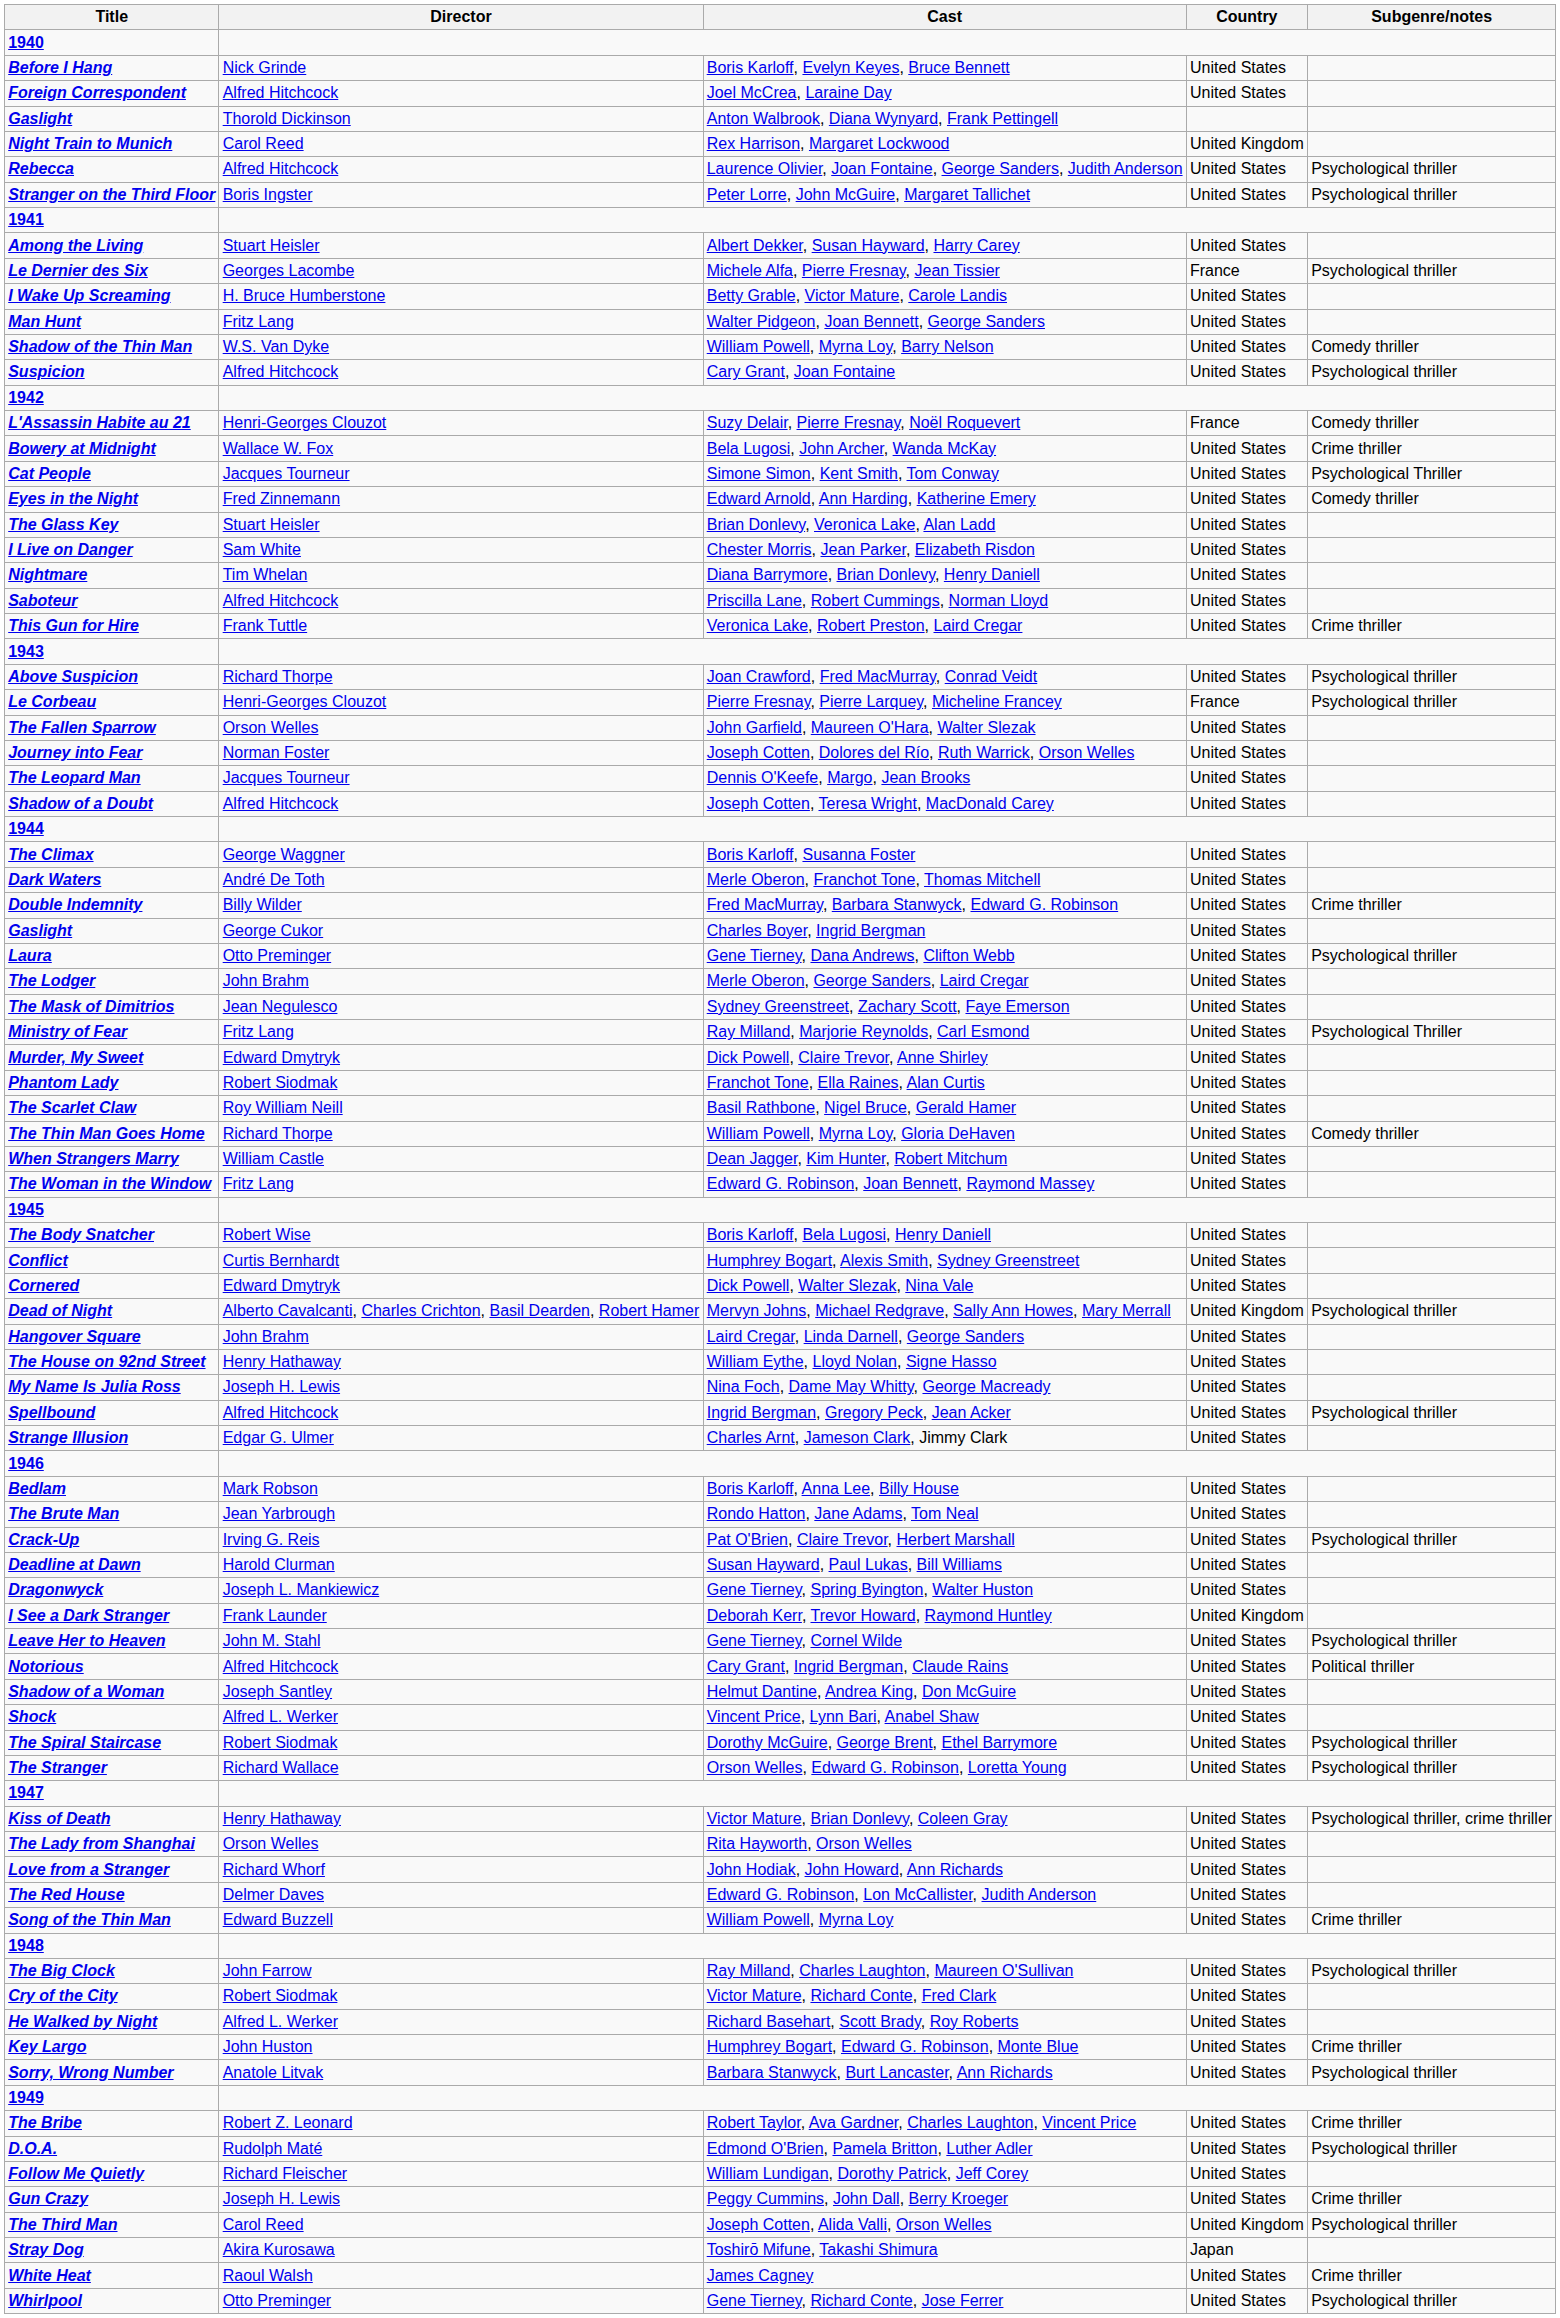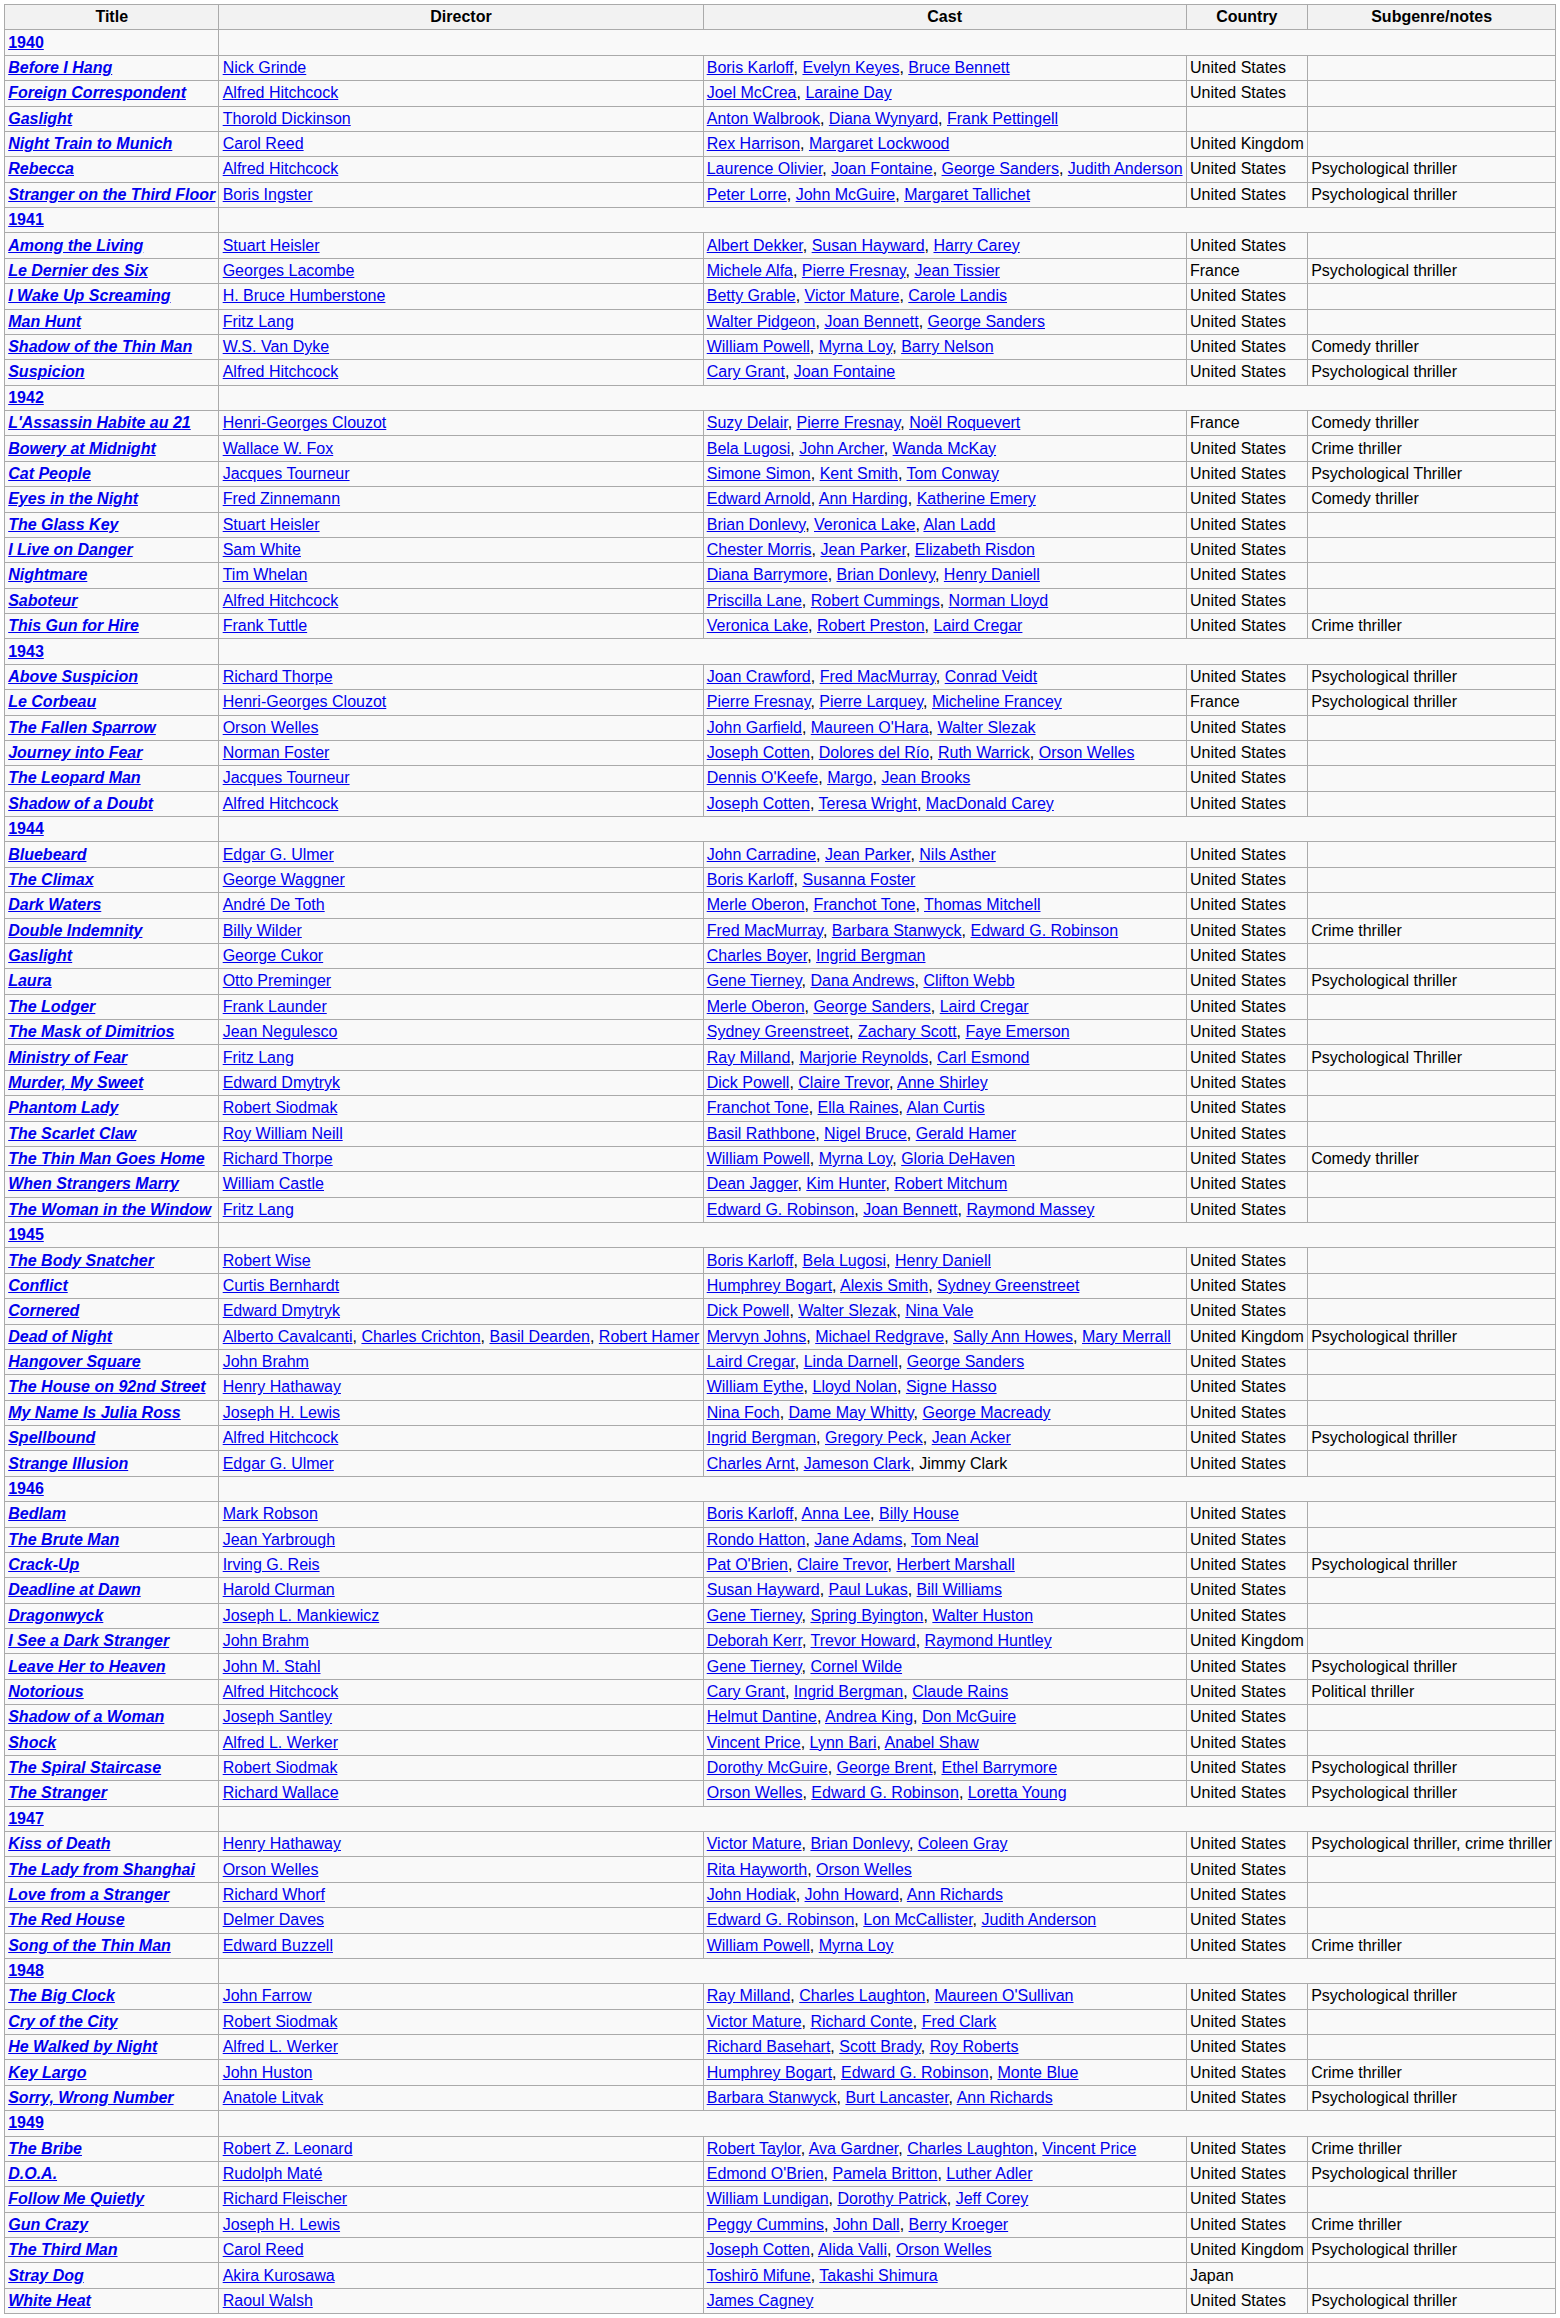+ row: Bluebeard | Edgar G. Ulmer | John Carradine, Jean Parker, Nils Asther | United States
The Lodger | Director: John Brahm -> Frank Launder
I See a Dark Stranger | Director: Frank Launder -> John Brahm
White Heat | Subgenre/notes: Crime thriller -> Psychological thriller
- row: Whirlpool | Otto Preminger | Gene Tierney, Richard Conte, Jose Ferrer | United States | Psychological thriller
